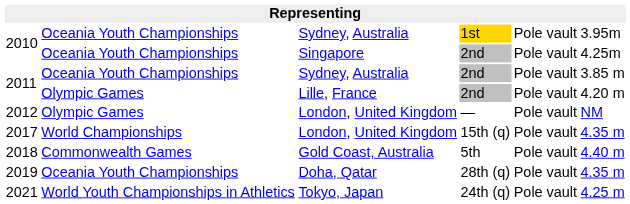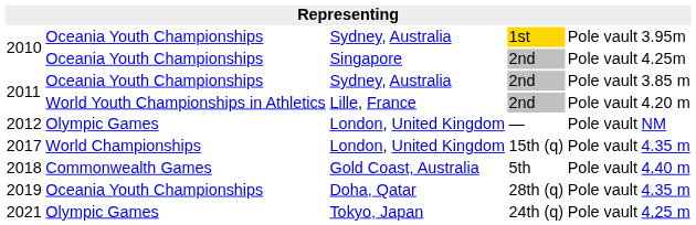2011 / Lille, France | column 2: Olympic Games -> World Youth Championships in Athletics
2021 | column 2: World Youth Championships in Athletics -> Olympic Games
